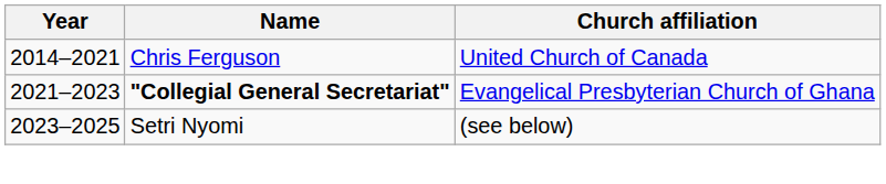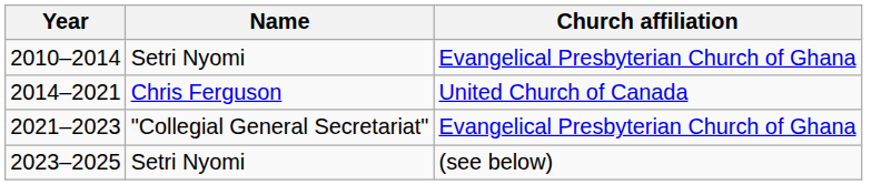+ row: 2010–2014 | Setri Nyomi | Evangelical Presbyterian Church of Ghana
2021–2023 | Name: bold -> normal
